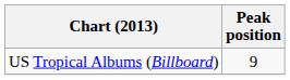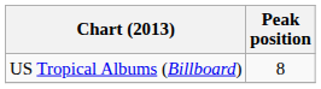US Tropical Albums (Billboard) | Peak position: 9 -> 8
